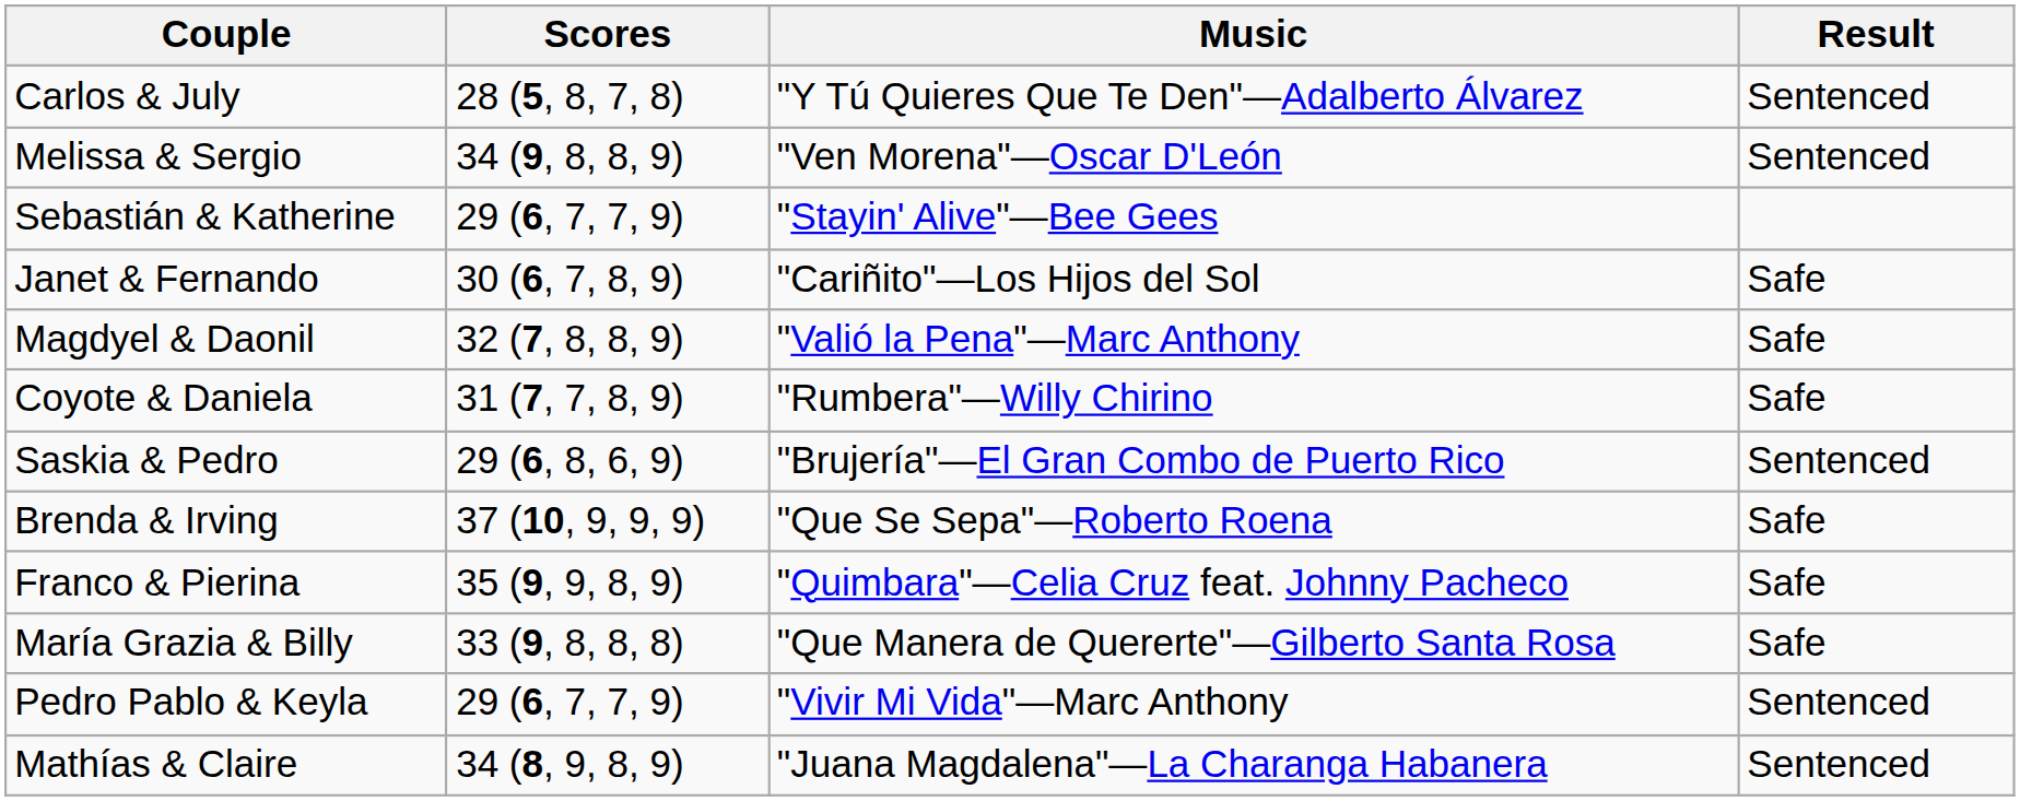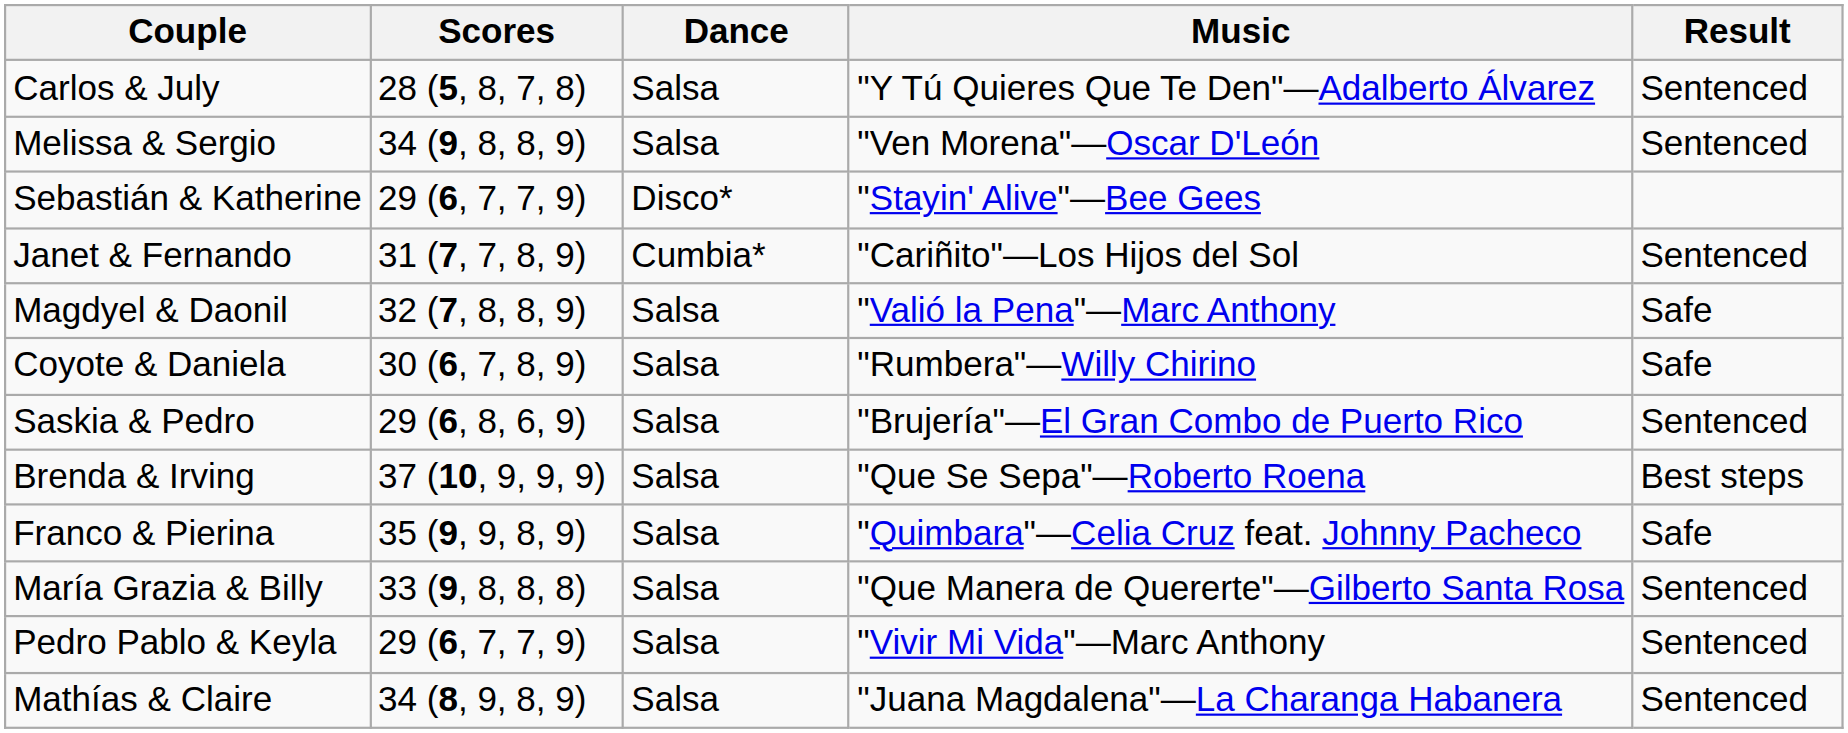+ column: Dance | Salsa | Salsa | Disco* | Cumbia* | Salsa | Salsa | Salsa | Salsa | Salsa | Salsa | Salsa | Salsa
Janet & Fernando | Scores: 30 (6, 7, 8, 9) -> 31 (7, 7, 8, 9)
Janet & Fernando | Result: Safe -> Sentenced
Coyote & Daniela | Scores: 31 (7, 7, 8, 9) -> 30 (6, 7, 8, 9)
Brenda & Irving | Result: Safe -> Best steps
María Grazia & Billy | Result: Safe -> Sentenced
